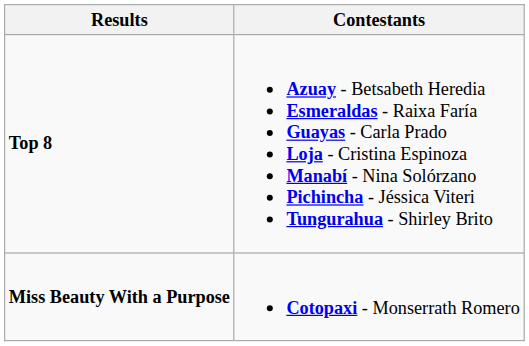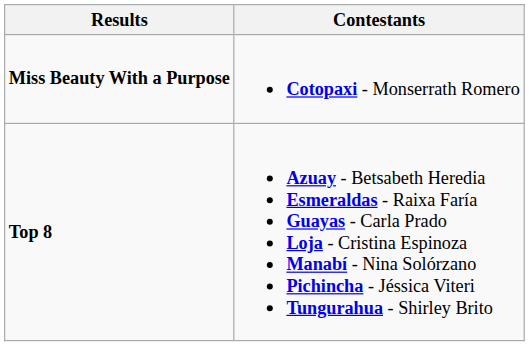rows swapped: Miss Beauty With a Purpose <-> Top 8
